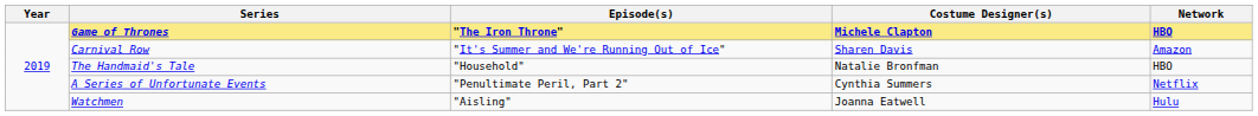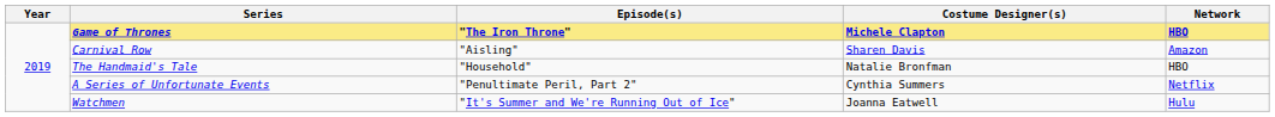Carnival Row | Episode(s): "It's Summer and We're Running Out of Ice" -> "Aisling"
Watchmen | Episode(s): "Aisling" -> "It's Summer and We're Running Out of Ice"
